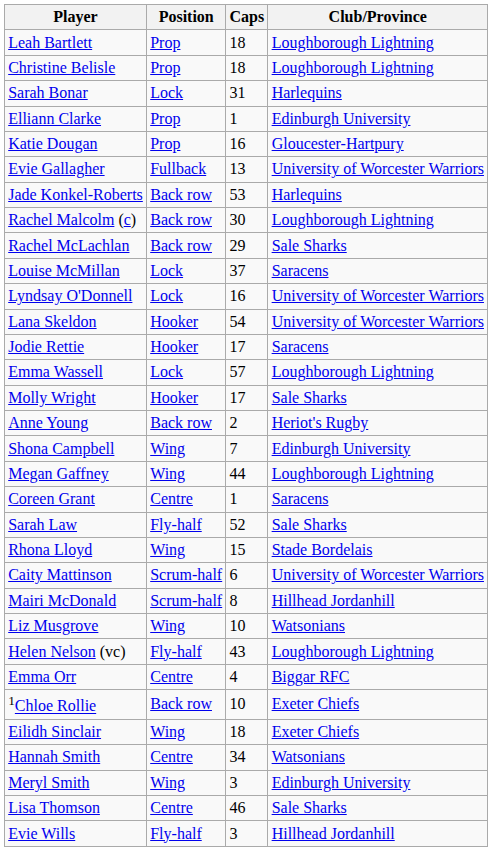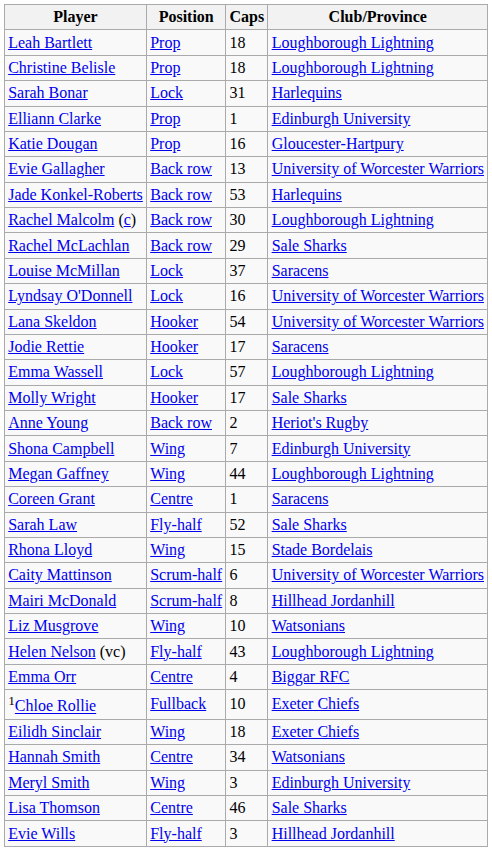Evie Gallagher | Position: Fullback -> Back row
1Chloe Rollie | Position: Back row -> Fullback
